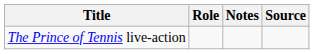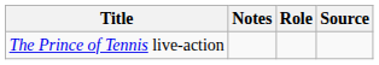columns swapped: Role <-> Notes
